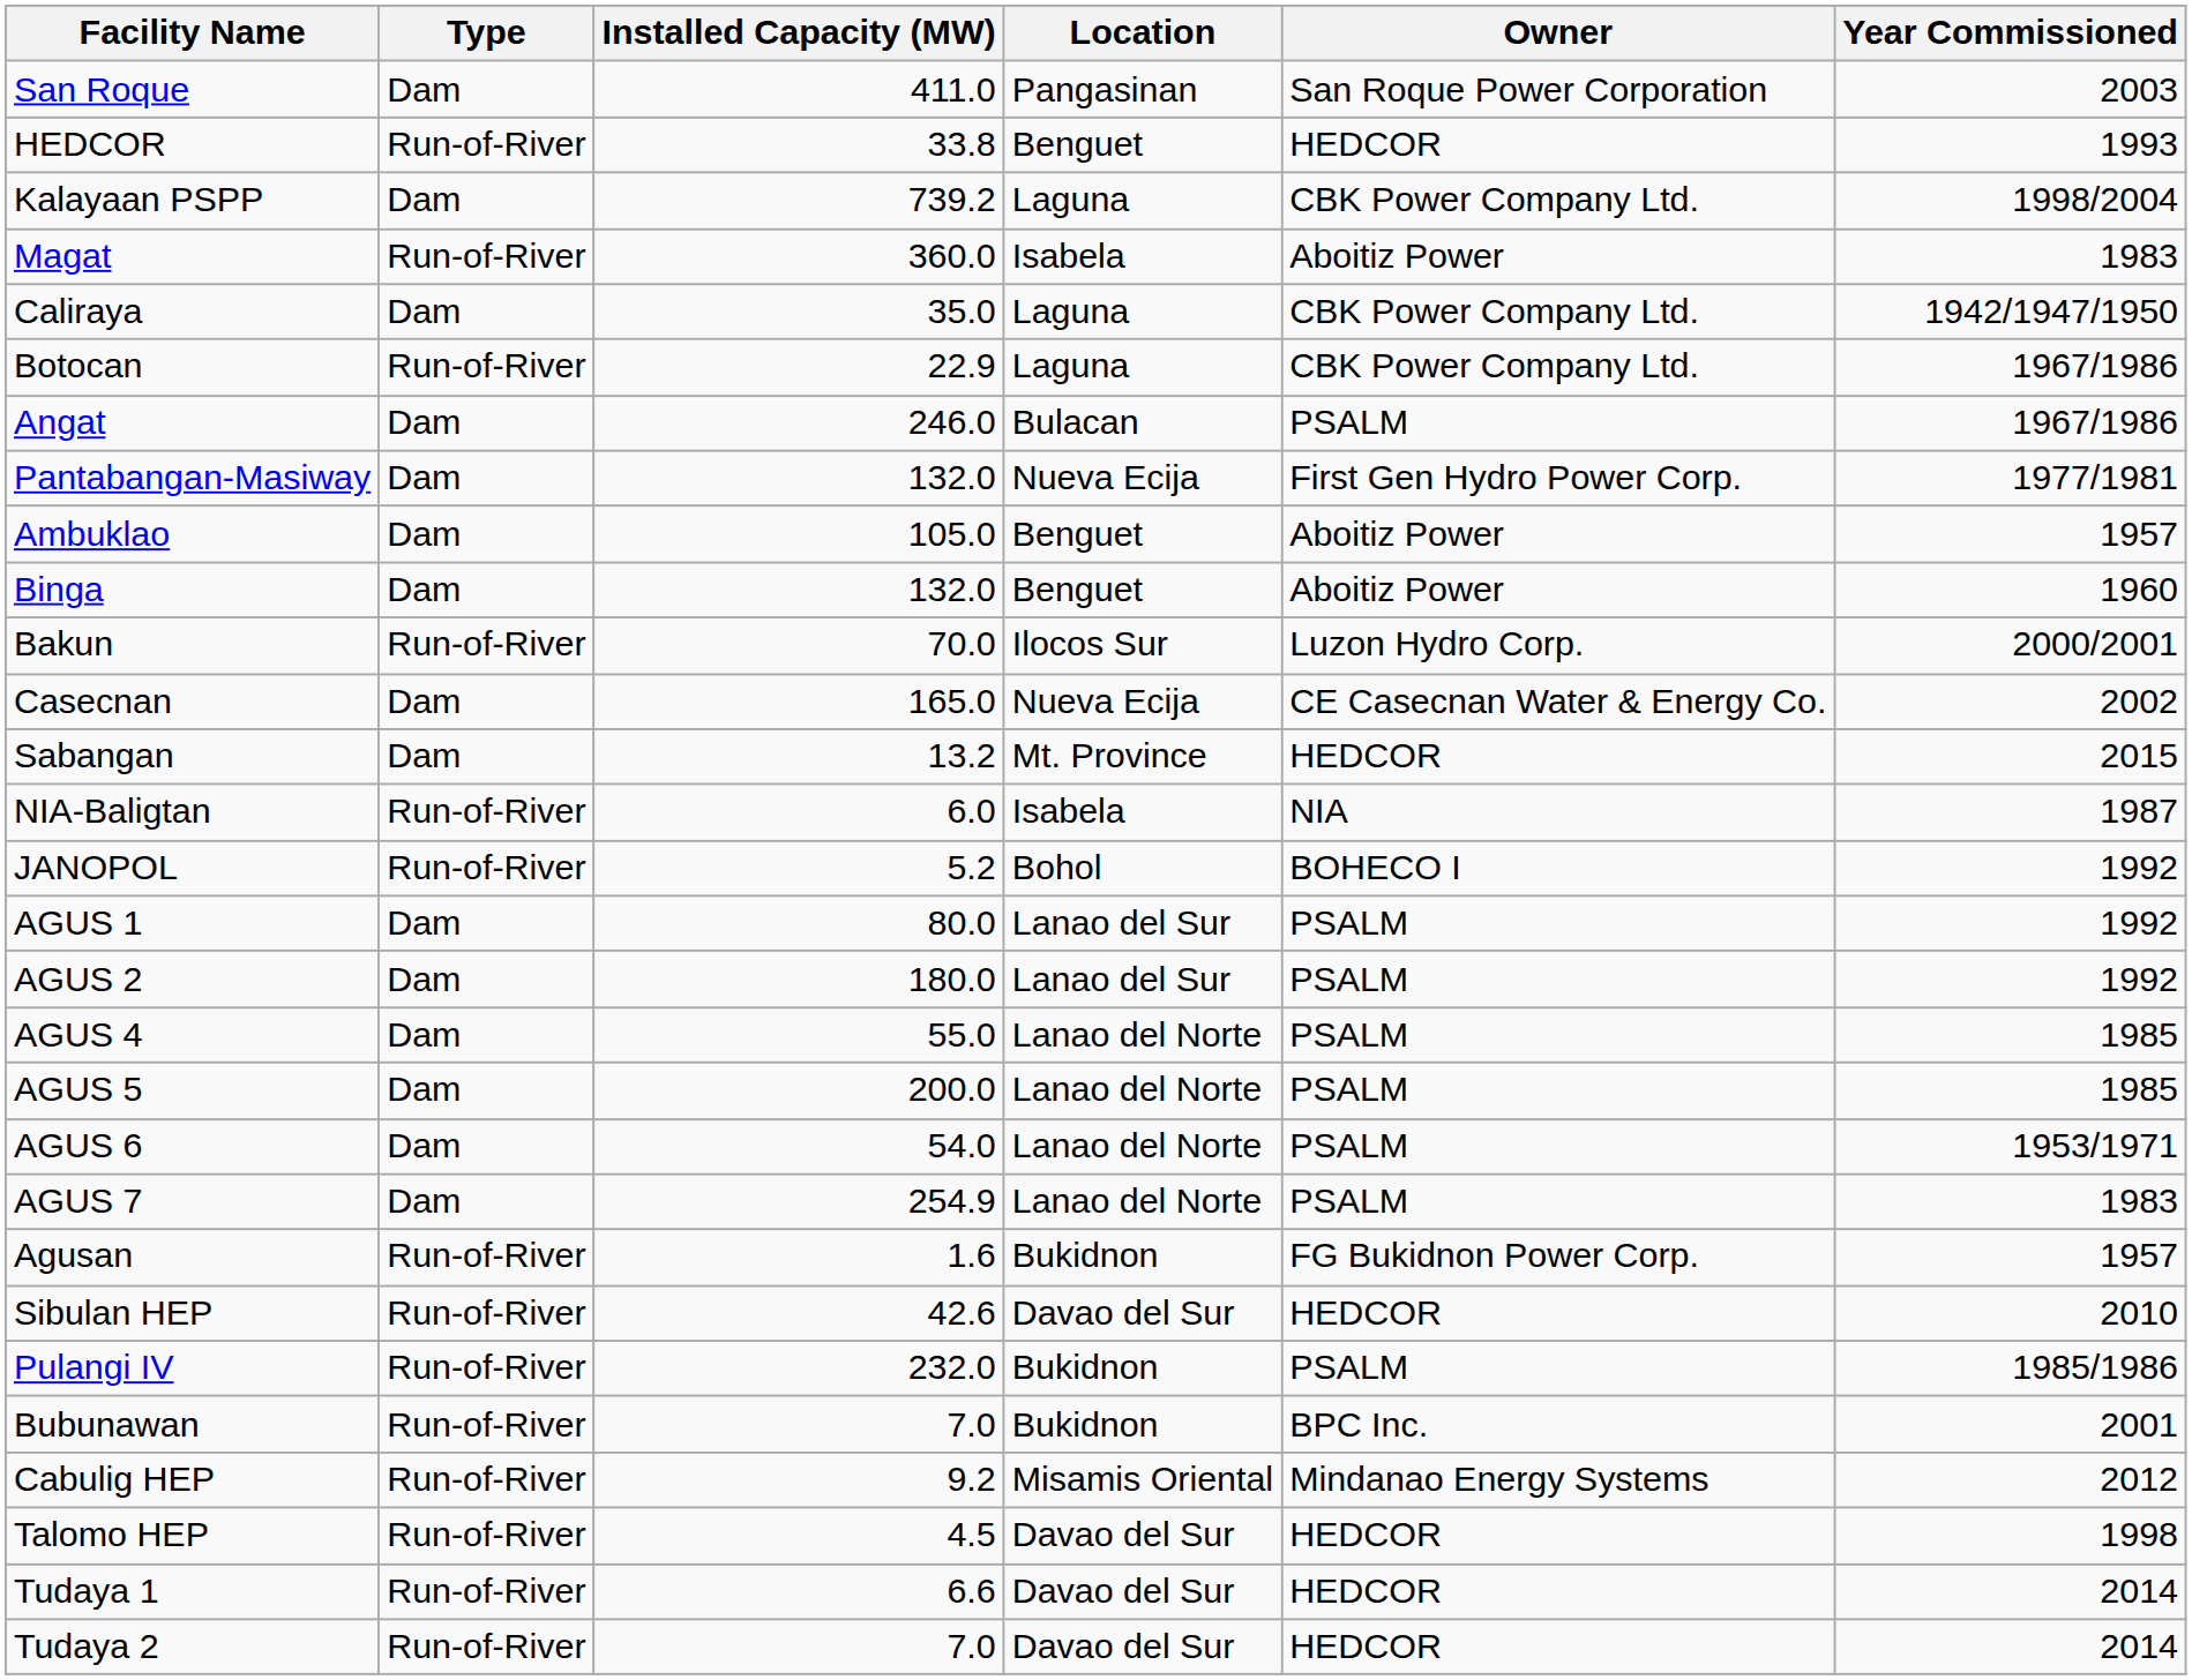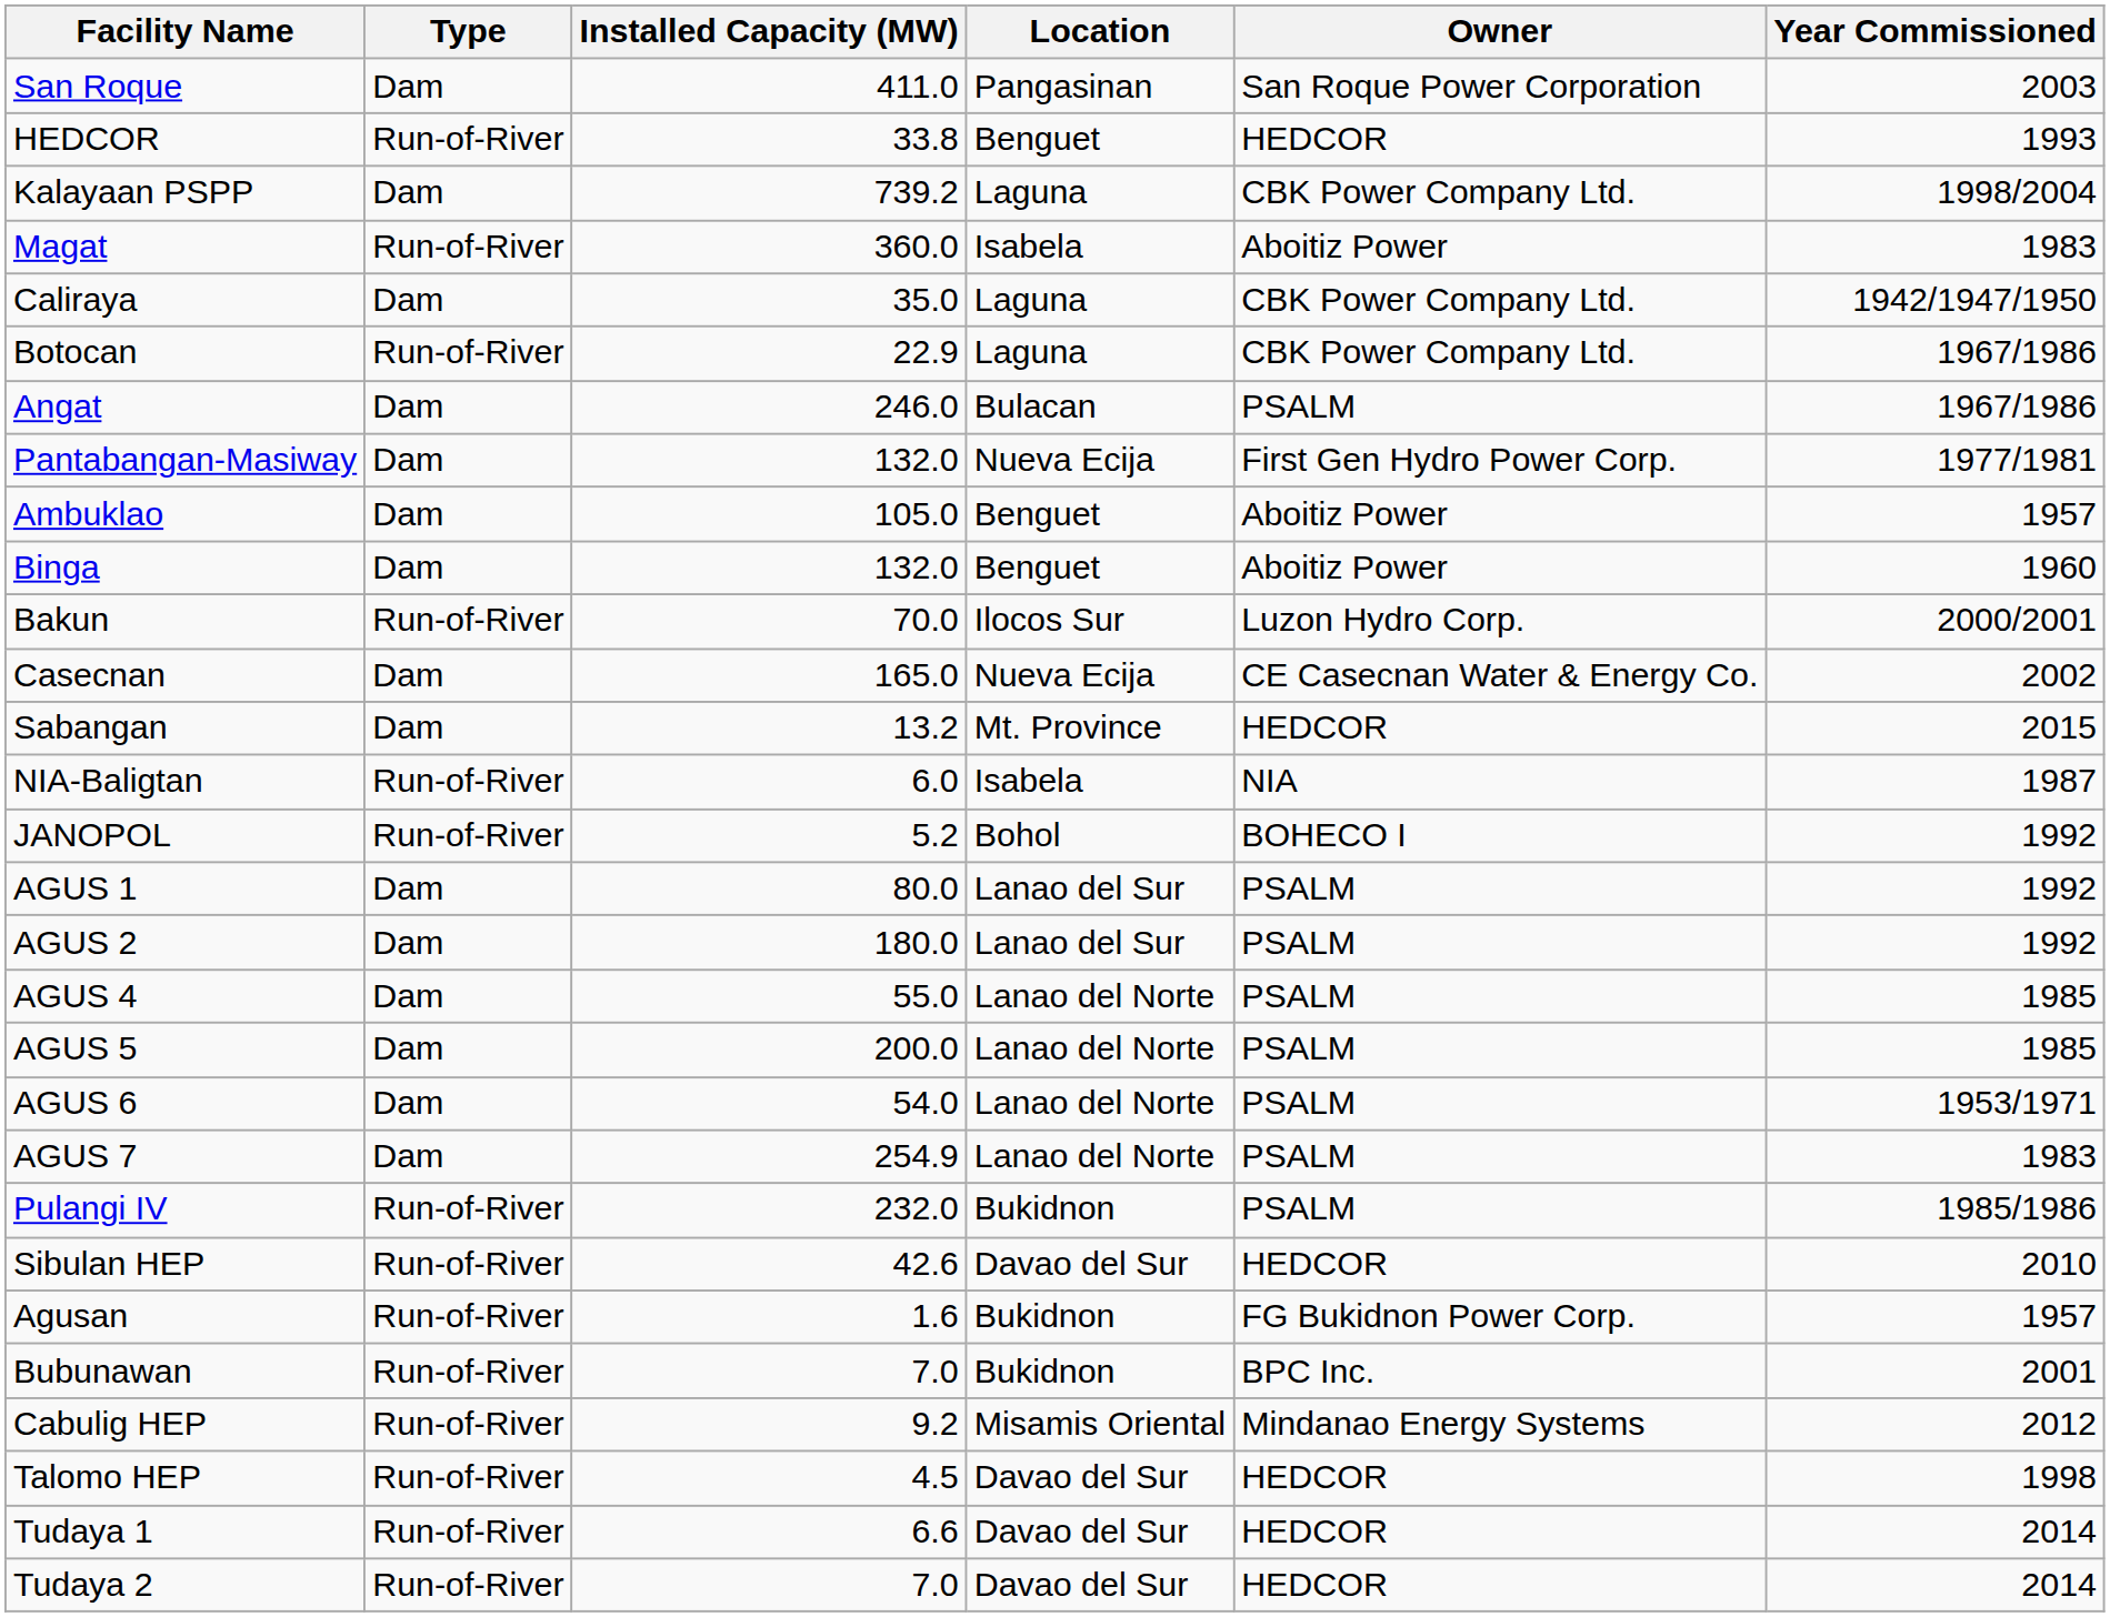rows swapped: Pulangi IV <-> Agusan
